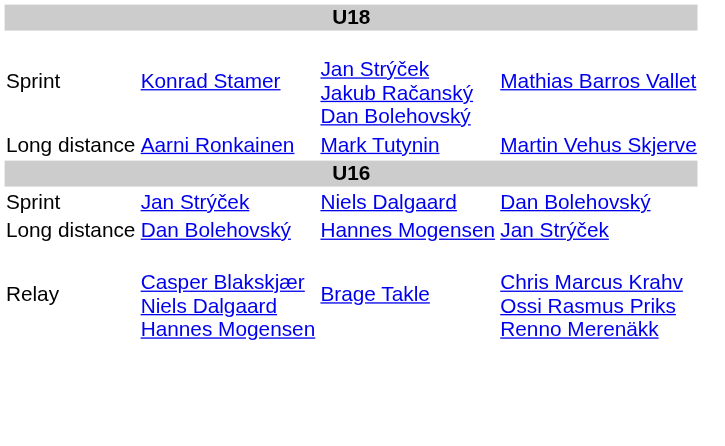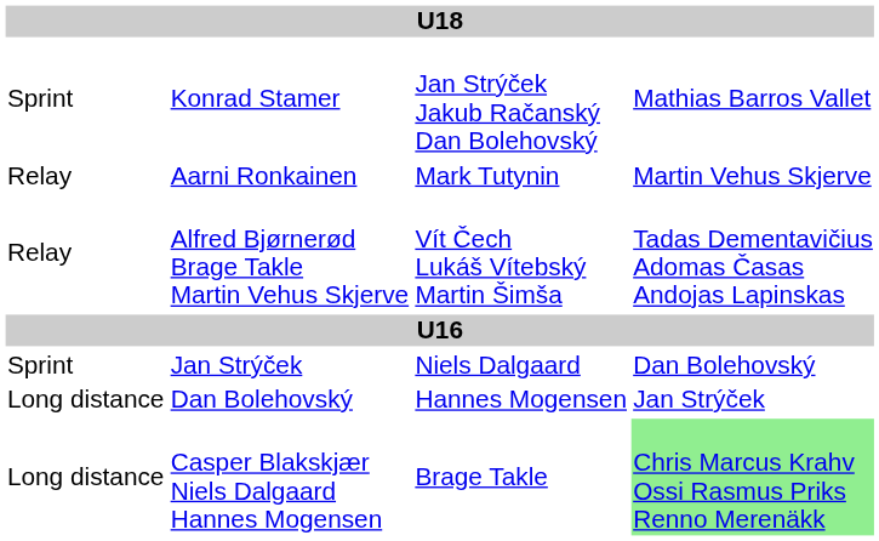Aarni Ronkainen | column 1: Long distance -> Relay
+ row: Relay | Alfred Bjørnerød Brage Takle Martin Vehus Skjerve | Vít Čech Lukáš Vítebský Martin Šimša | Tadas Dementavičius Adomas Časas Andojas Lapinskas
Casper Blakskjær Niels Dalgaard Hannes Mogensen | column 1: Relay -> Long distance
Casper Blakskjær Niels Dalgaard Hannes Mogensen | column 4: no background -> lightgreen background
